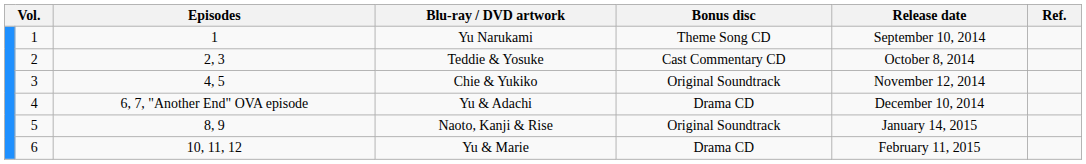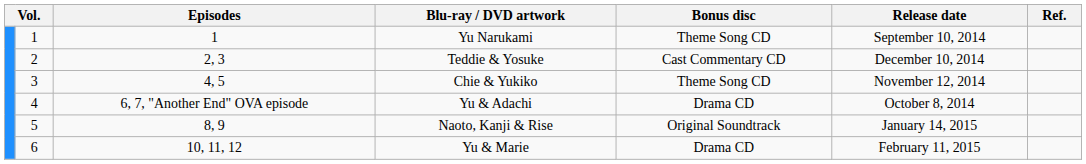Teddie & Yosuke | Release date: October 8, 2014 -> December 10, 2014
Chie & Yukiko | Bonus disc: Original Soundtrack -> Theme Song CD
Yu & Adachi | Release date: December 10, 2014 -> October 8, 2014
